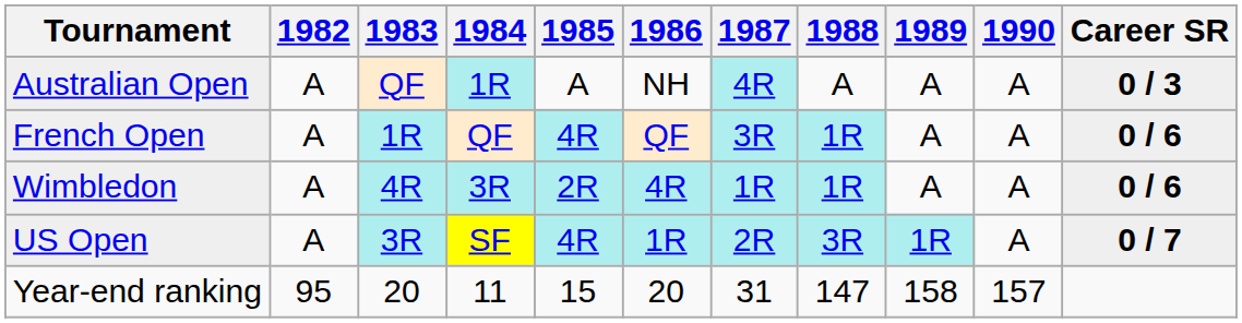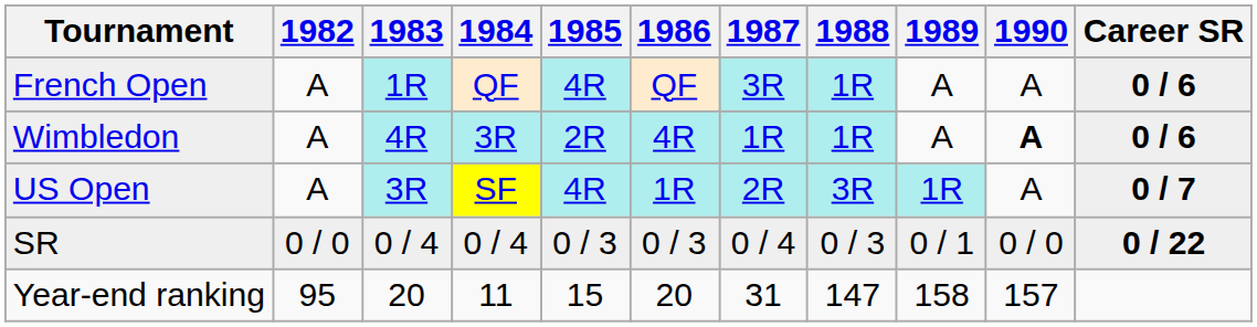- row: Australian Open | A | QF | 1R | A | NH | 4R | A | A | A | 0 / 3
Wimbledon | 1990: normal -> bold
+ row: SR | 0 / 0 | 0 / 4 | 0 / 4 | 0 / 3 | 0 / 3 | 0 / 4 | 0 / 3 | 0 / 1 | 0 / 0 | 0 / 22
